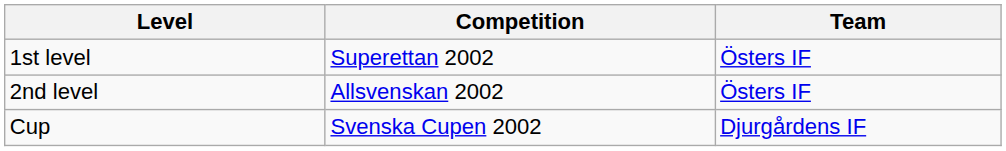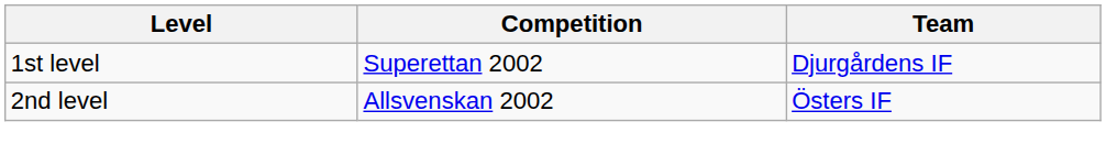1st level | Team: Östers IF -> Djurgårdens IF
- row: Cup | Svenska Cupen 2002 | Djurgårdens IF
